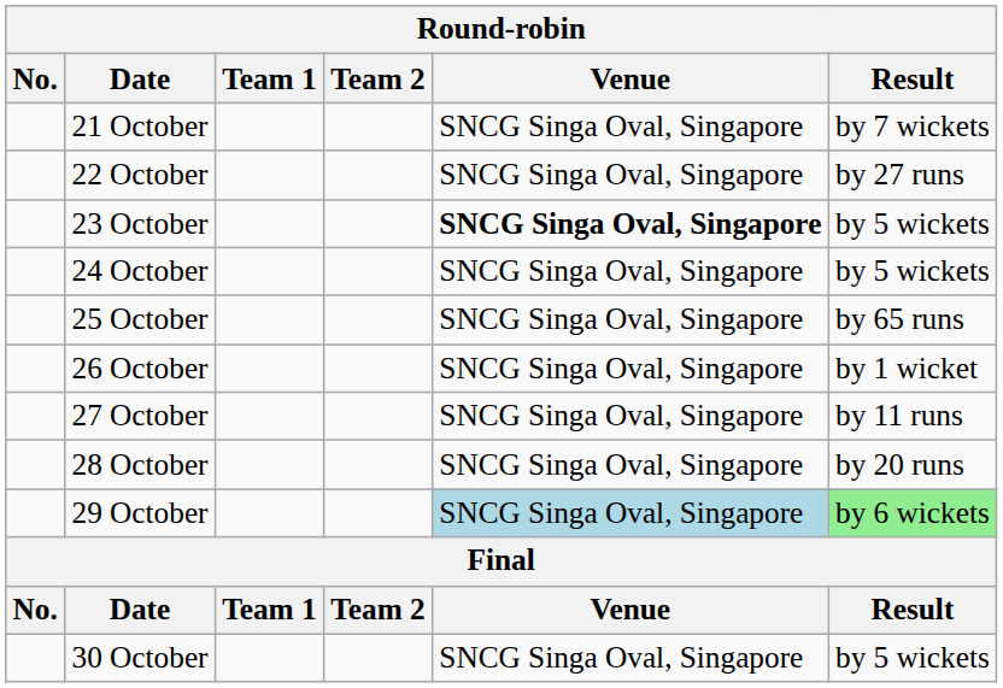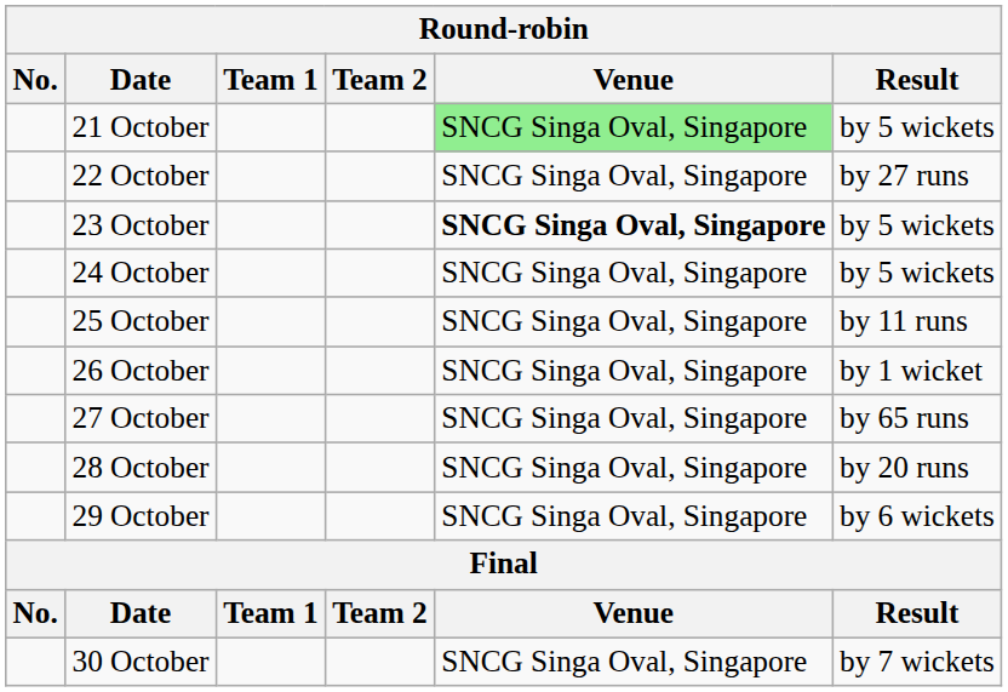21 October | Venue: no background -> lightgreen background
21 October | Result: by 7 wickets -> by 5 wickets
25 October | Result: by 65 runs -> by 11 runs
27 October | Result: by 11 runs -> by 65 runs
29 October | Venue: lightblue background -> no background
29 October | Result: lightgreen background -> no background
30 October | Result: by 5 wickets -> by 7 wickets
